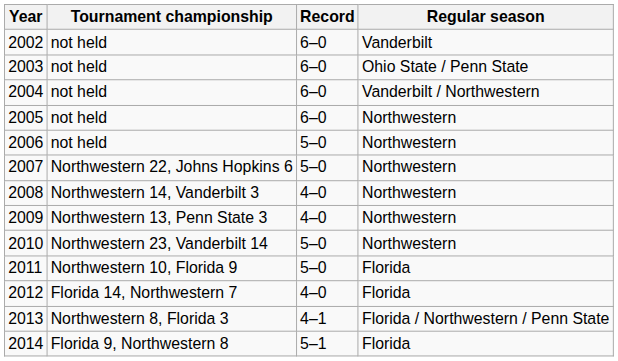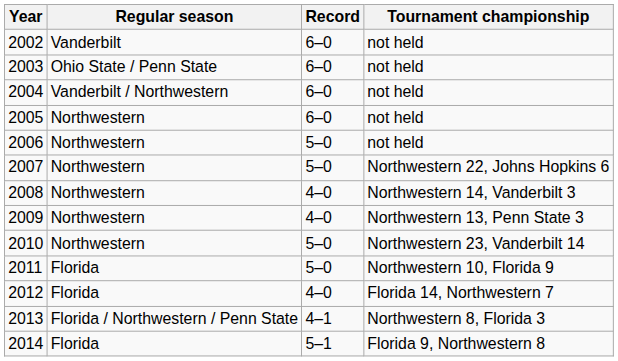columns swapped: Regular season <-> Tournament championship
